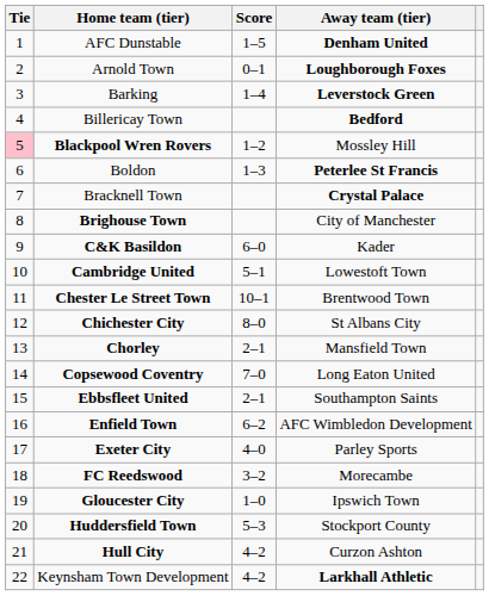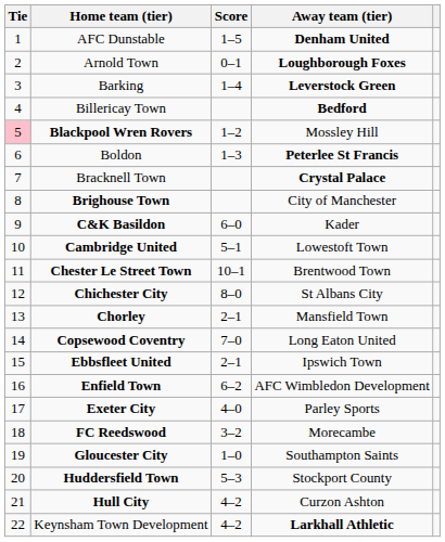Ebbsfleet United | Away team (tier): Southampton Saints -> Ipswich Town
Gloucester City | Away team (tier): Ipswich Town -> Southampton Saints
